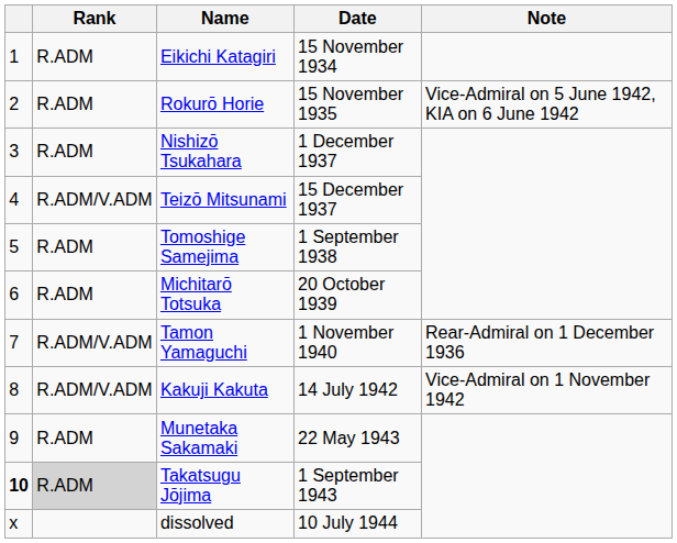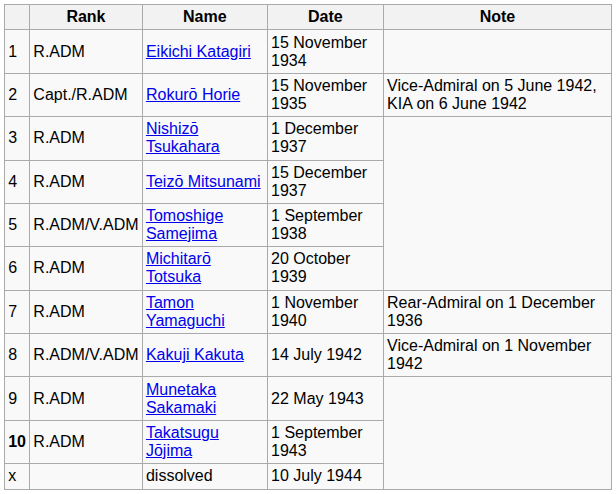Rokurō Horie | Rank: R.ADM -> Capt./R.ADM
Teizō Mitsunami | Rank: R.ADM/V.ADM -> R.ADM
Tomoshige Samejima | Rank: R.ADM -> R.ADM/V.ADM
Tamon Yamaguchi | Rank: R.ADM/V.ADM -> R.ADM
Takatsugu Jōjima | Rank: lightgrey background -> no background
